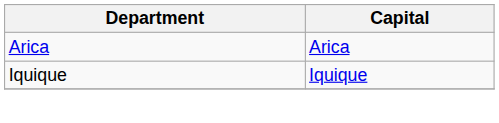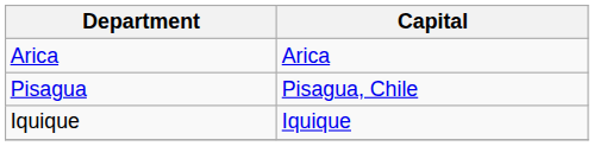+ row: Pisagua | Pisagua, Chile
